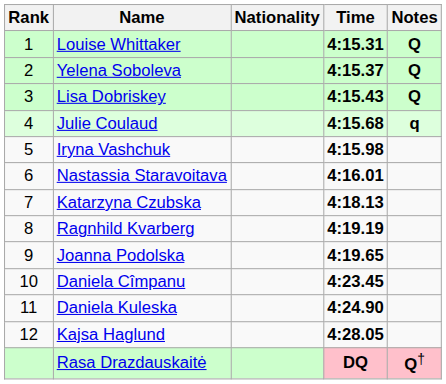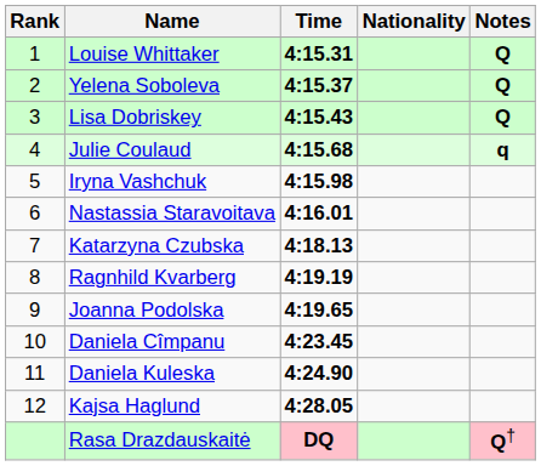columns swapped: Nationality <-> Time
